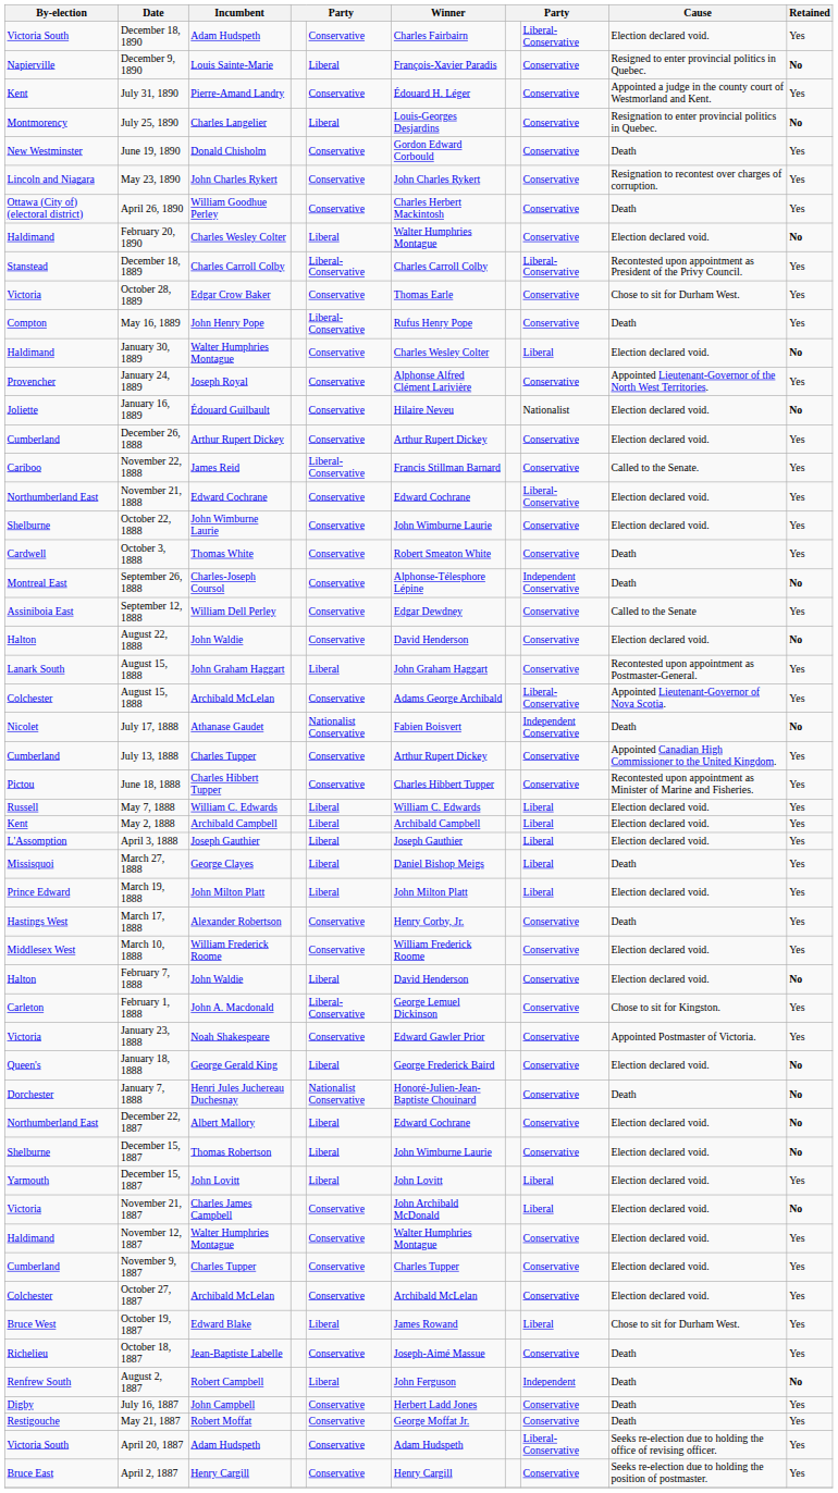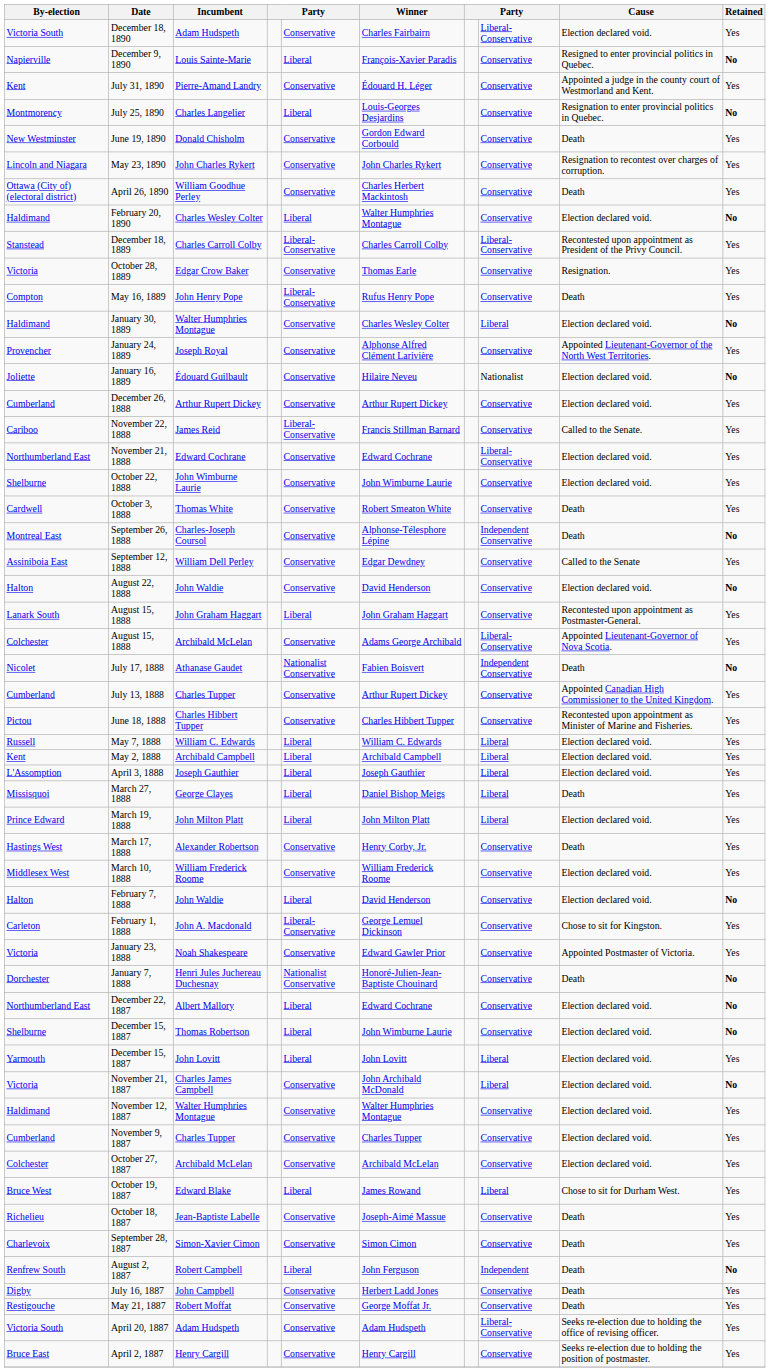October 28, 1889 | Cause: Chose to sit for Durham West. -> Resignation.
- row: Queen's | January 18, 1888 | George Gerald King | Liberal | George Frederick Baird | Conservative | Election declared void. | No
+ row: Charlevoix | September 28, 1887 | Simon-Xavier Cimon | Conservative | Simon Cimon | Conservative | Death | Yes
